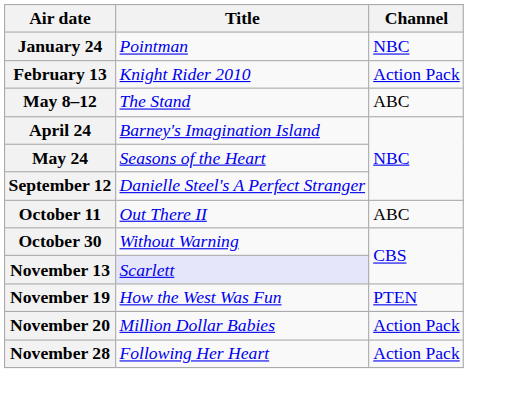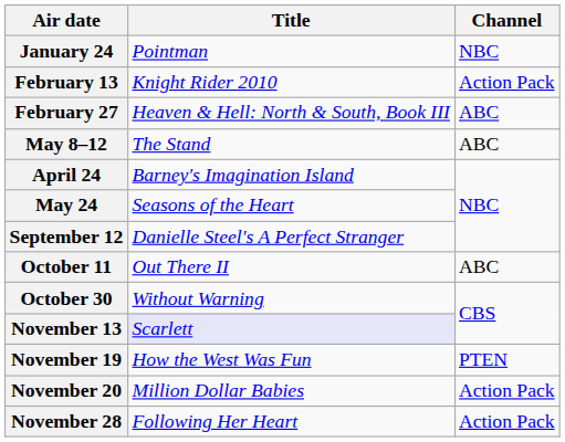+ row: February 27 | Heaven & Hell: North & South, Book III | ABC
